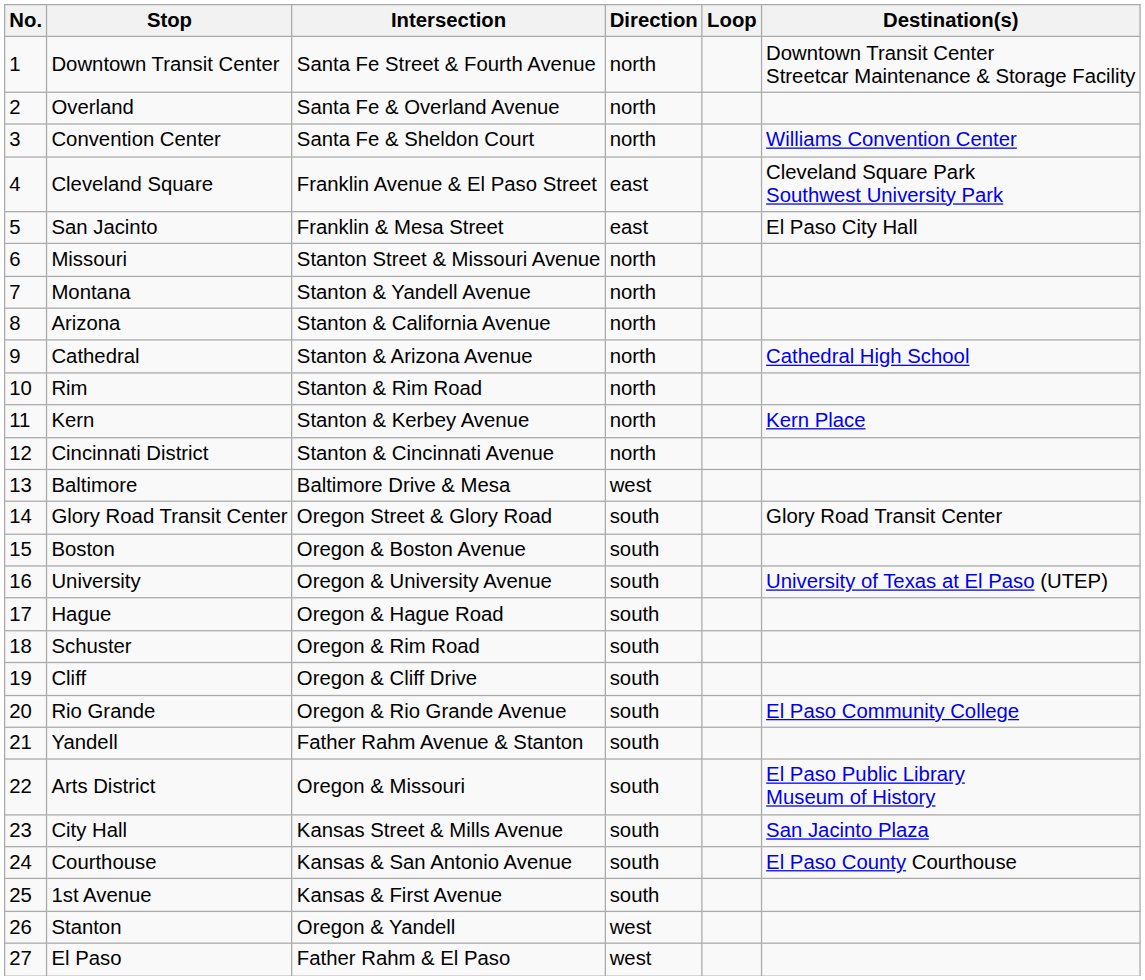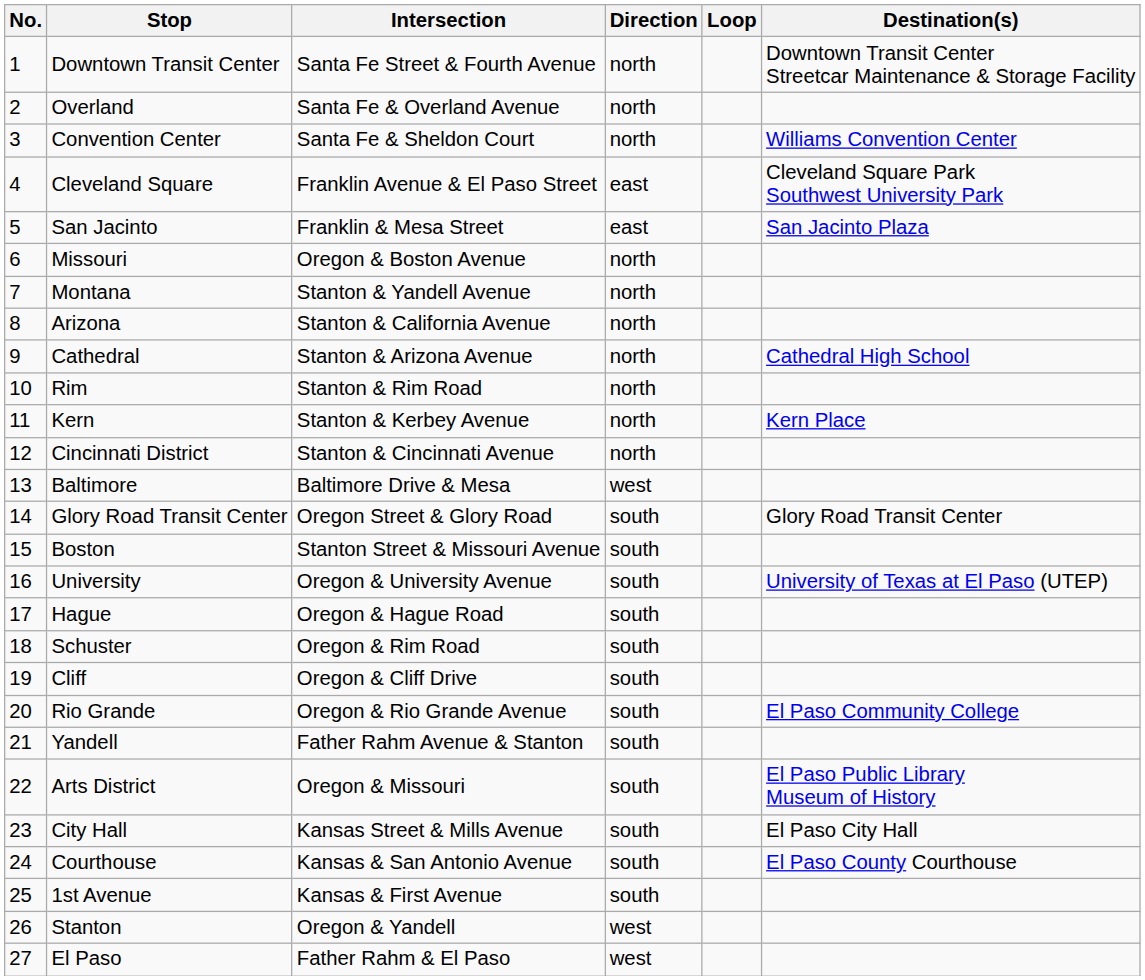San Jacinto | Destination(s): El Paso City Hall -> San Jacinto Plaza
Missouri | Intersection: Stanton Street & Missouri Avenue -> Oregon & Boston Avenue
Boston | Intersection: Oregon & Boston Avenue -> Stanton Street & Missouri Avenue
City Hall | Destination(s): San Jacinto Plaza -> El Paso City Hall
